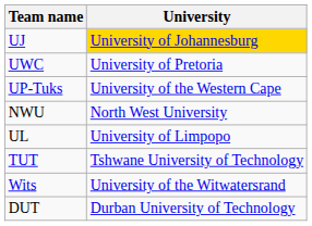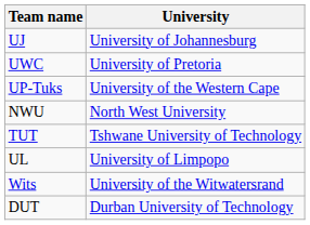UJ | University: gold background -> no background
rows swapped: UL <-> TUT
